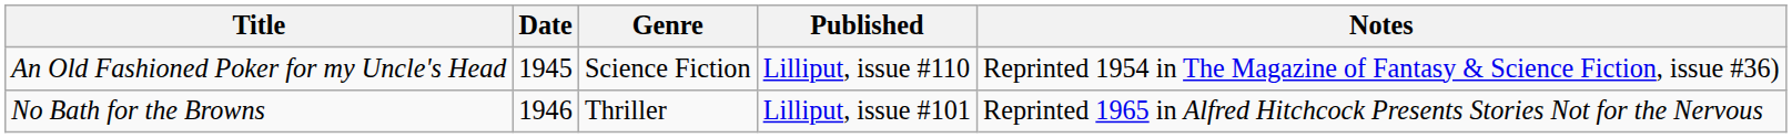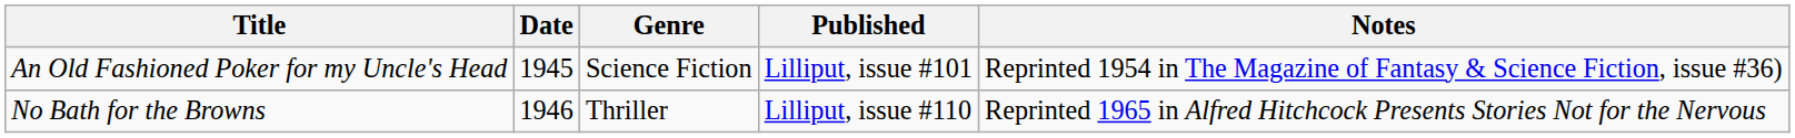An Old Fashioned Poker for my Uncle's Head | Published: Lilliput, issue #110 -> Lilliput, issue #101
No Bath for the Browns | Published: Lilliput, issue #101 -> Lilliput, issue #110
